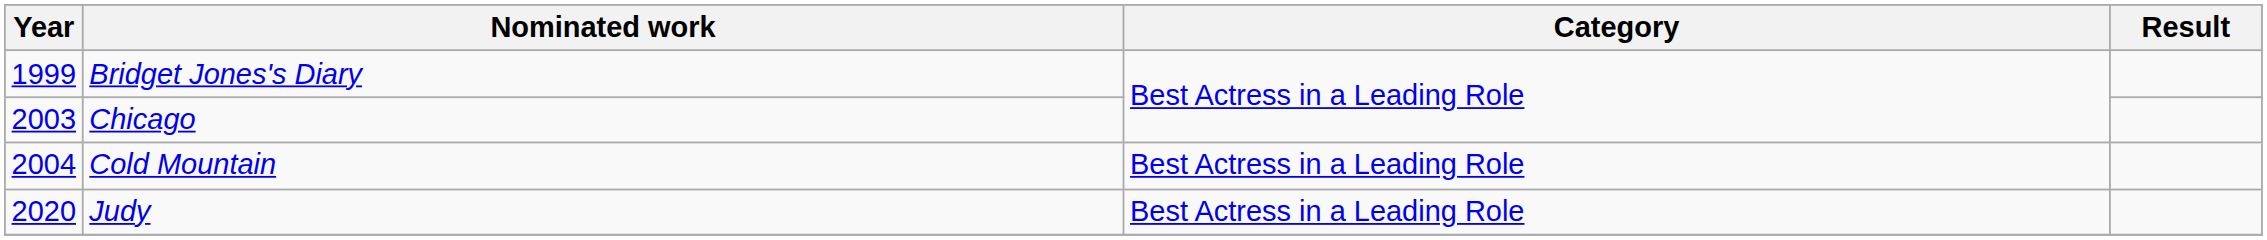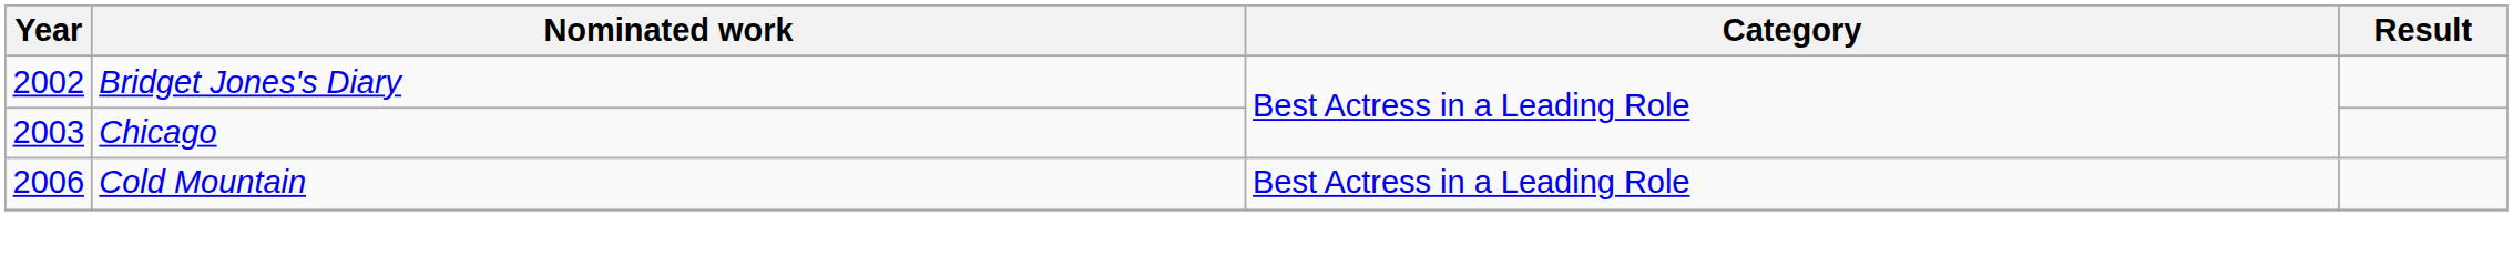Bridget Jones's Diary | Year: 1999 -> 2002
Cold Mountain | Year: 2004 -> 2006
- row: 2020 | Judy | Best Actress in a Leading Role
